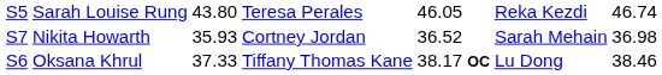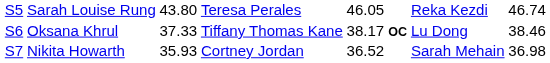rows swapped: Oksana Khrul <-> Nikita Howarth
